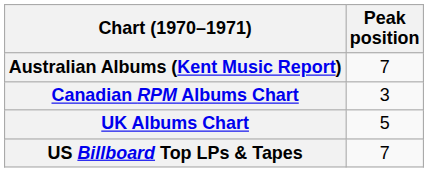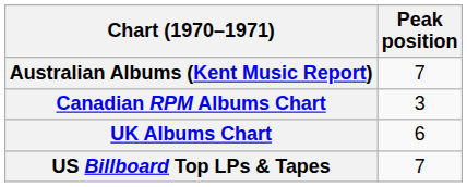UK Albums Chart | Peak position: 5 -> 6
